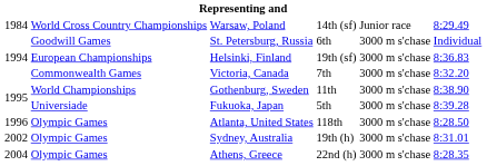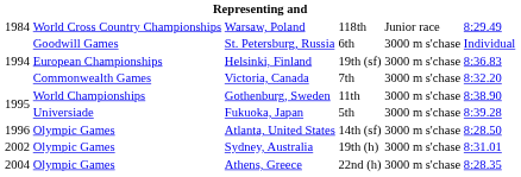Warsaw, Poland | column 4: 14th (sf) -> 118th
Atlanta, United States | column 4: 118th -> 14th (sf)
